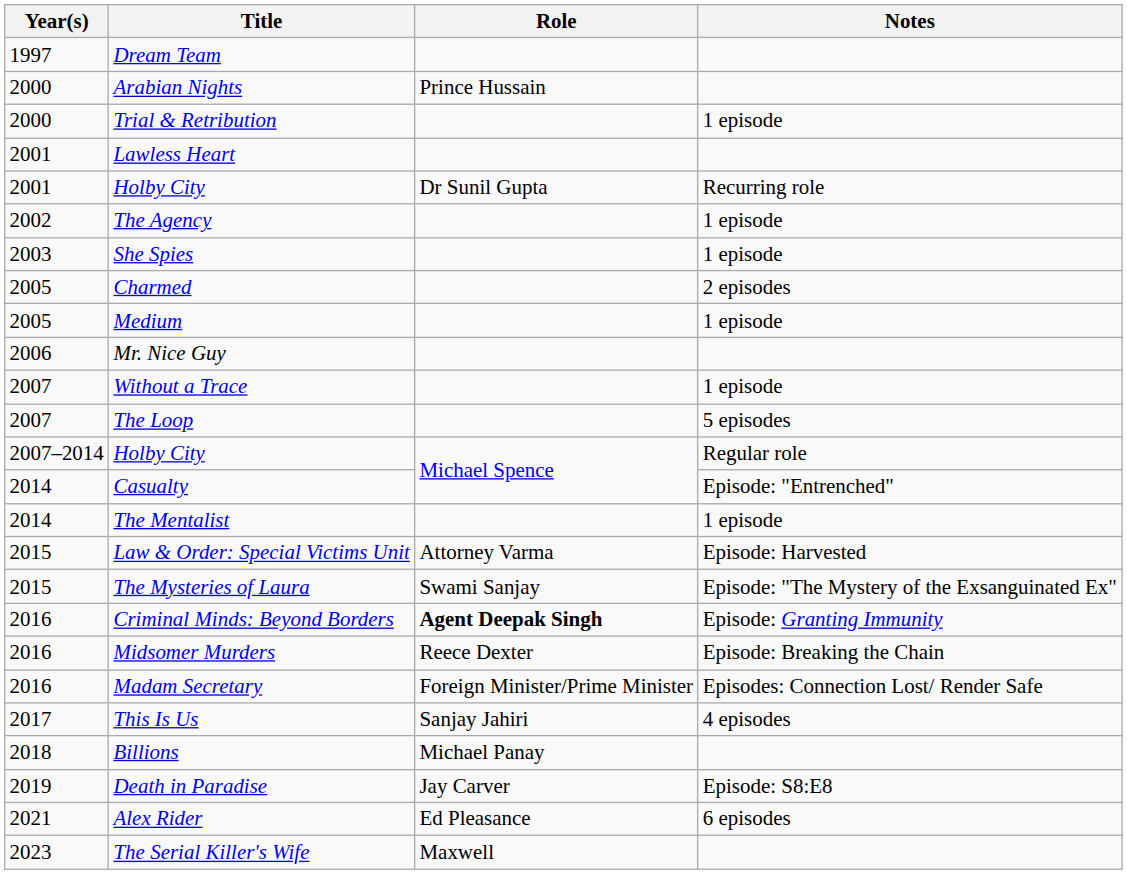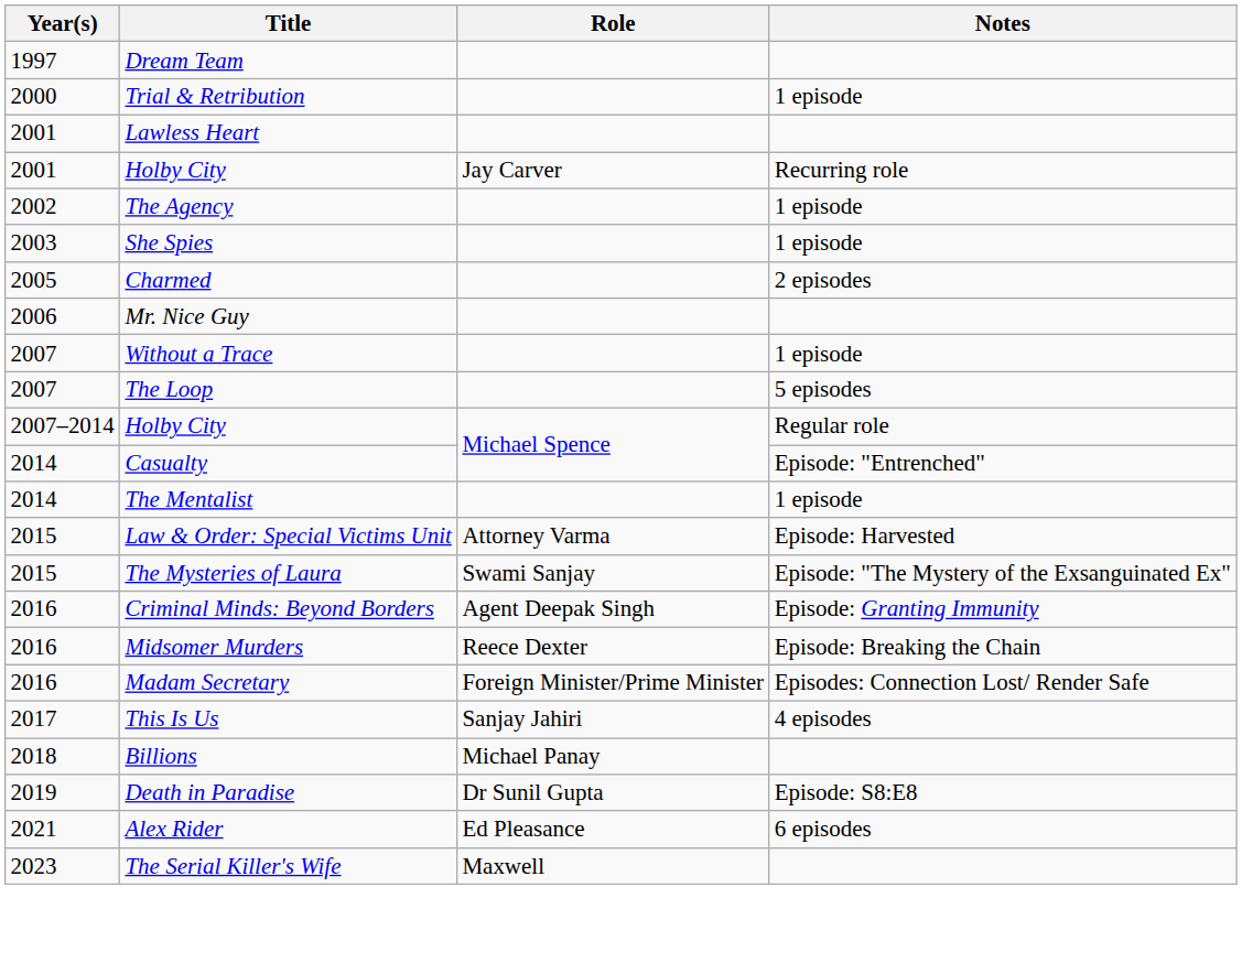- row: 2000 | Arabian Nights | Prince Hussain
2001 / Holby City | Role: Dr Sunil Gupta -> Jay Carver
- row: 2005 | Medium | 1 episode
Criminal Minds: Beyond Borders | Role: bold -> normal
Death in Paradise | Role: Jay Carver -> Dr Sunil Gupta
